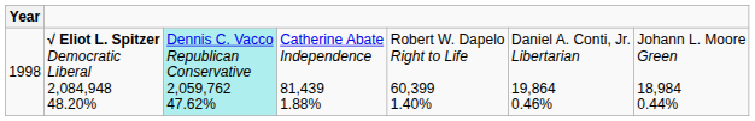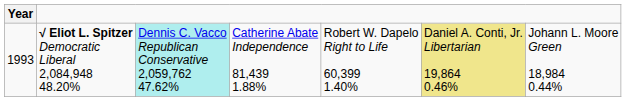√ Eliot L. Spitzer Democratic Liberal 2,084,948 48.20% | Year: 1998 -> 1993
√ Eliot L. Spitzer Democratic Liberal 2,084,948 48.20% | column 6: no background -> khaki background
